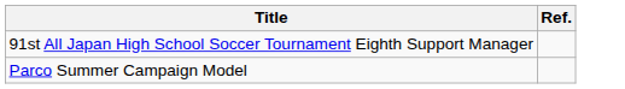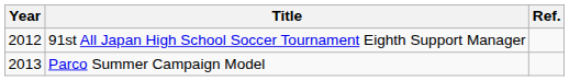+ column: Year | 2012 | 2013
